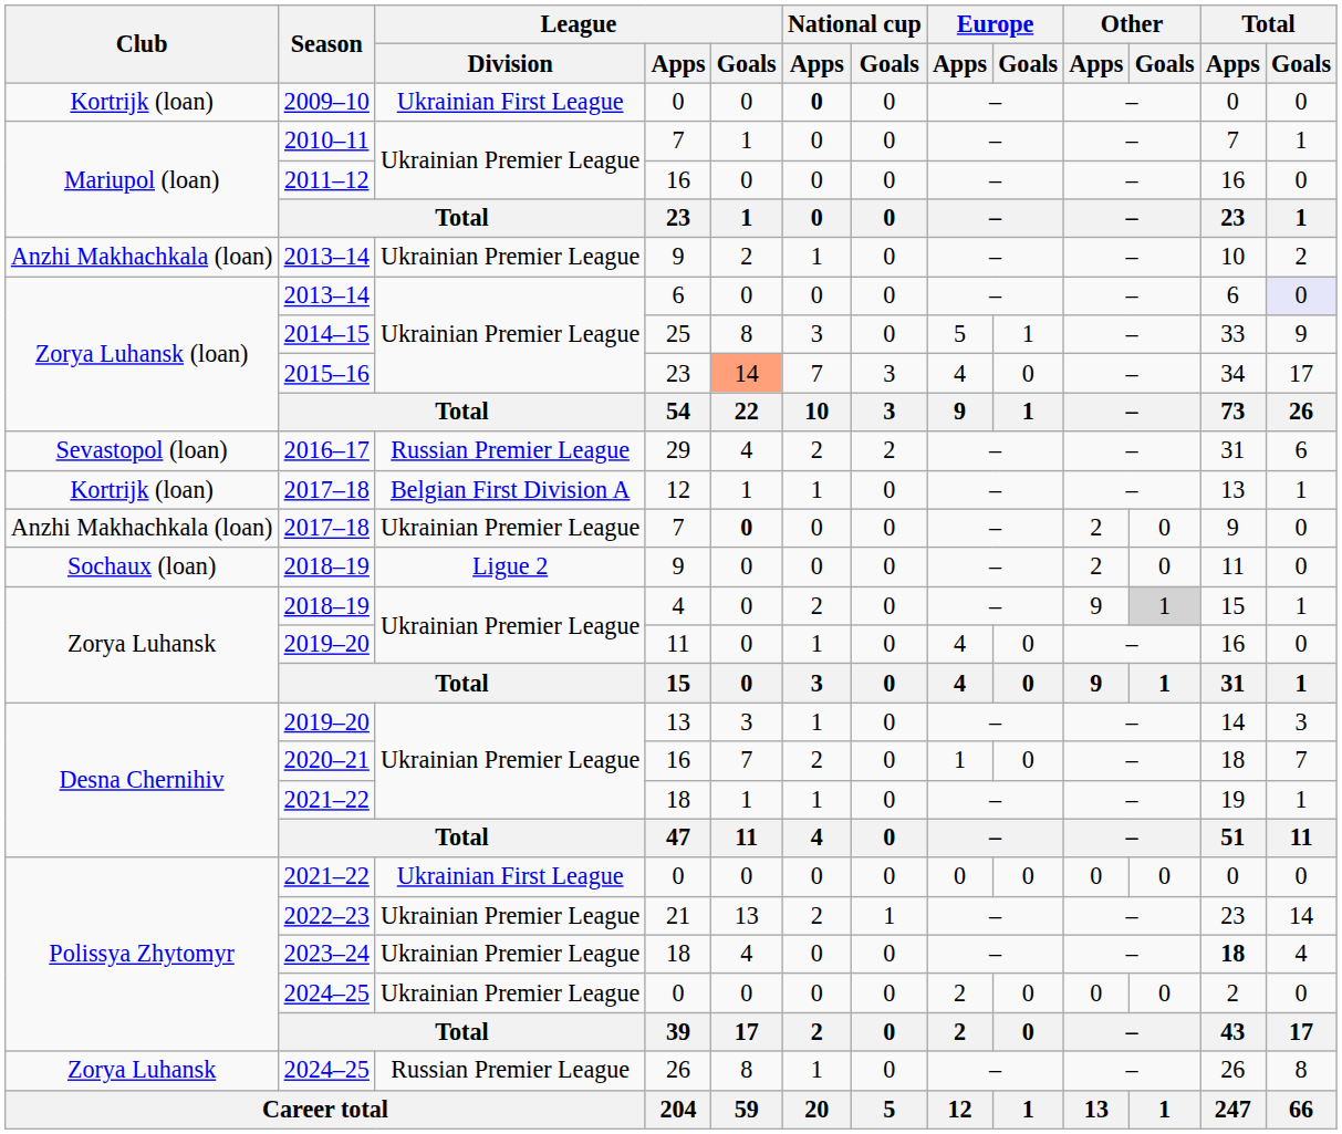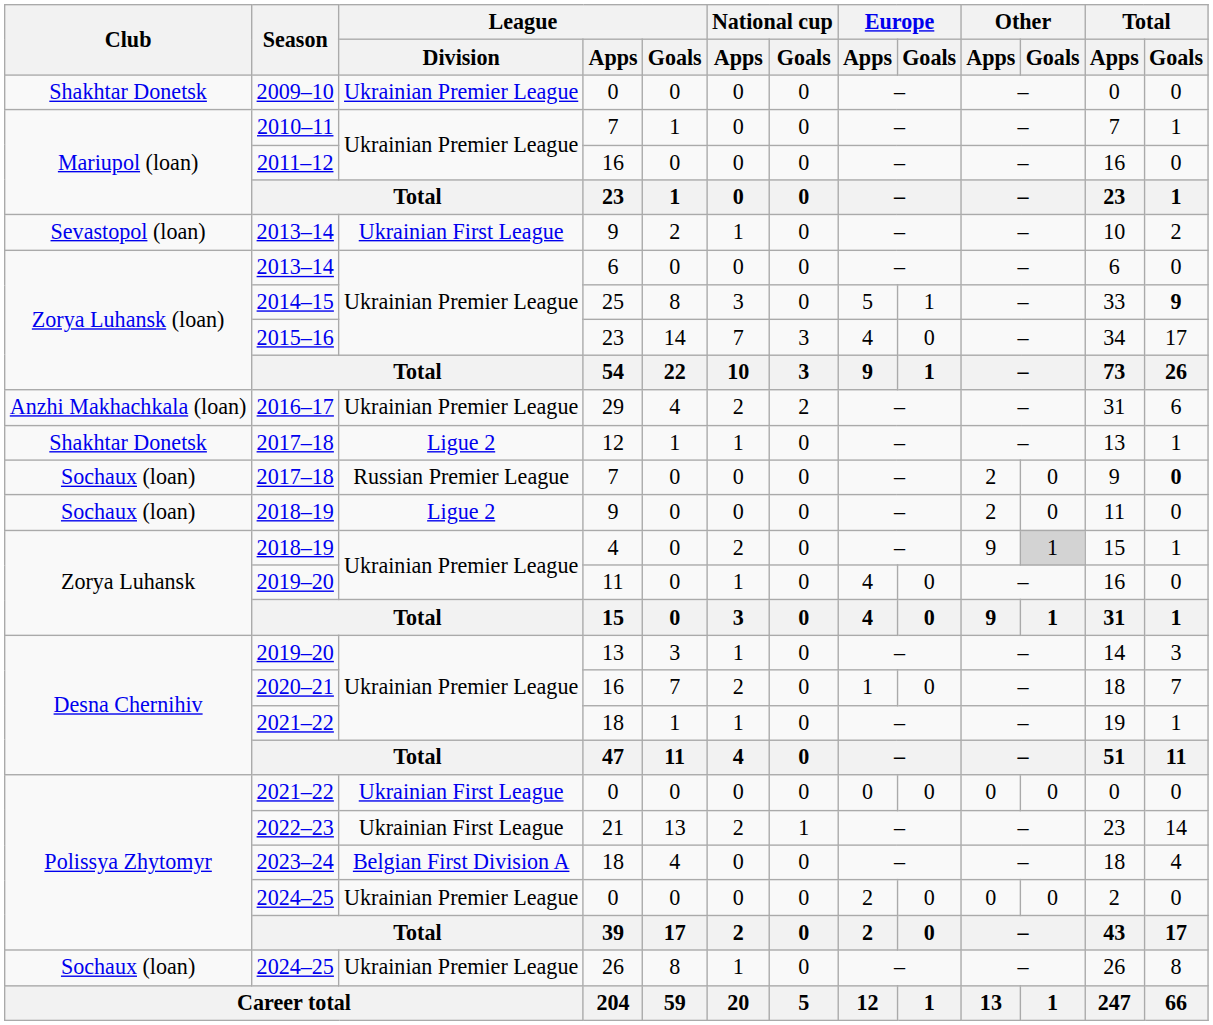2009–10 | Club: Kortrijk (loan) -> Shakhtar Donetsk
2009–10 | League / Division: Ukrainian First League -> Ukrainian Premier League
2009–10 | National cup / Apps: bold -> normal
2013–14 / 9 | Club: Anzhi Makhachkala (loan) -> Sevastopol (loan)
2013–14 / 9 | League / Division: Ukrainian Premier League -> Ukrainian First League
2013–14 / 6 | Total / Goals: lavender background -> no background
2014–15 | Total / Goals: normal -> bold
2015–16 | League / Goals: lightsalmon background -> no background
2016–17 | Club: Sevastopol (loan) -> Anzhi Makhachkala (loan)
2016–17 | League / Division: Russian Premier League -> Ukrainian Premier League
2017–18 / 12 | Club: Kortrijk (loan) -> Shakhtar Donetsk
2017–18 / 12 | League / Division: Belgian First Division A -> Ligue 2
2017–18 / 7 | Club: Anzhi Makhachkala (loan) -> Sochaux (loan)
2017–18 / 7 | League / Division: Ukrainian Premier League -> Russian Premier League
2017–18 / 7 | League / Goals: bold -> normal
2017–18 / 7 | Total / Goals: normal -> bold
2022–23 | League / Division: Ukrainian Premier League -> Ukrainian First League
2023–24 | League / Division: Ukrainian Premier League -> Belgian First Division A
2023–24 | Total / Apps: bold -> normal
2024–25 / 26 | Club: Zorya Luhansk -> Sochaux (loan)
2024–25 / 26 | League / Division: Russian Premier League -> Ukrainian Premier League
